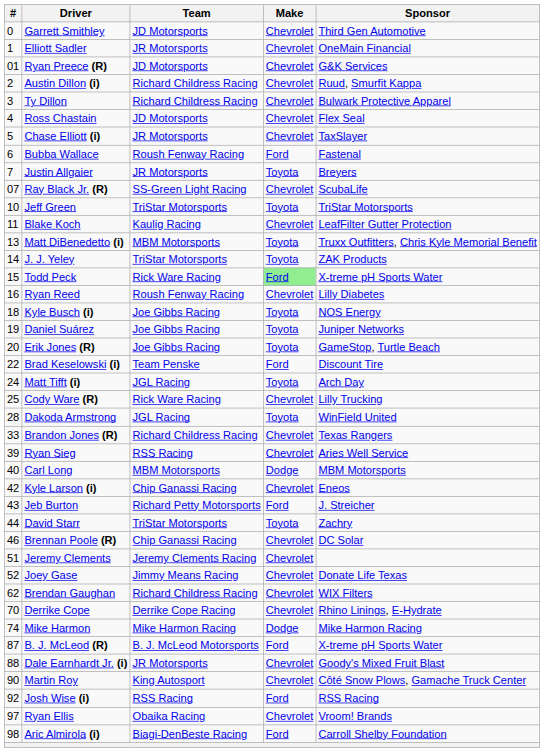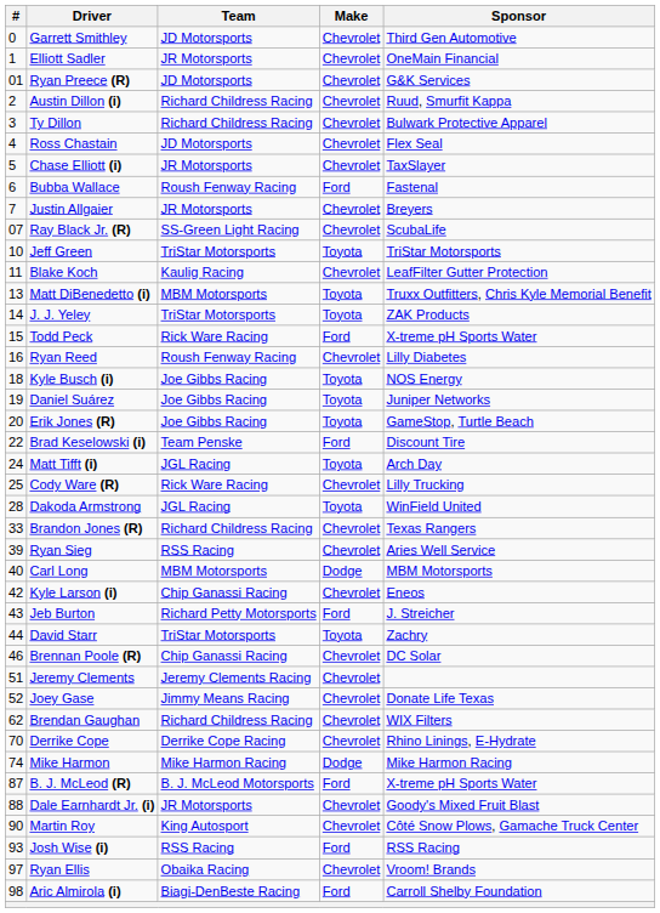Justin Allgaier | Make: Toyota -> Chevrolet
Todd Peck | Make: lightgreen background -> no background
Josh Wise (i) | #: 92 -> 93
